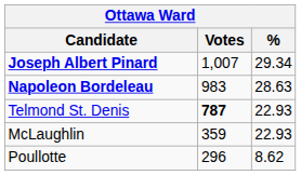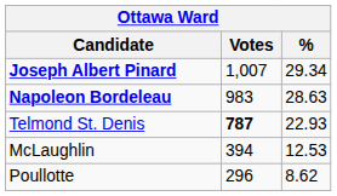McLaughlin | Votes: 359 -> 394
McLaughlin | %: 22.93 -> 12.53
